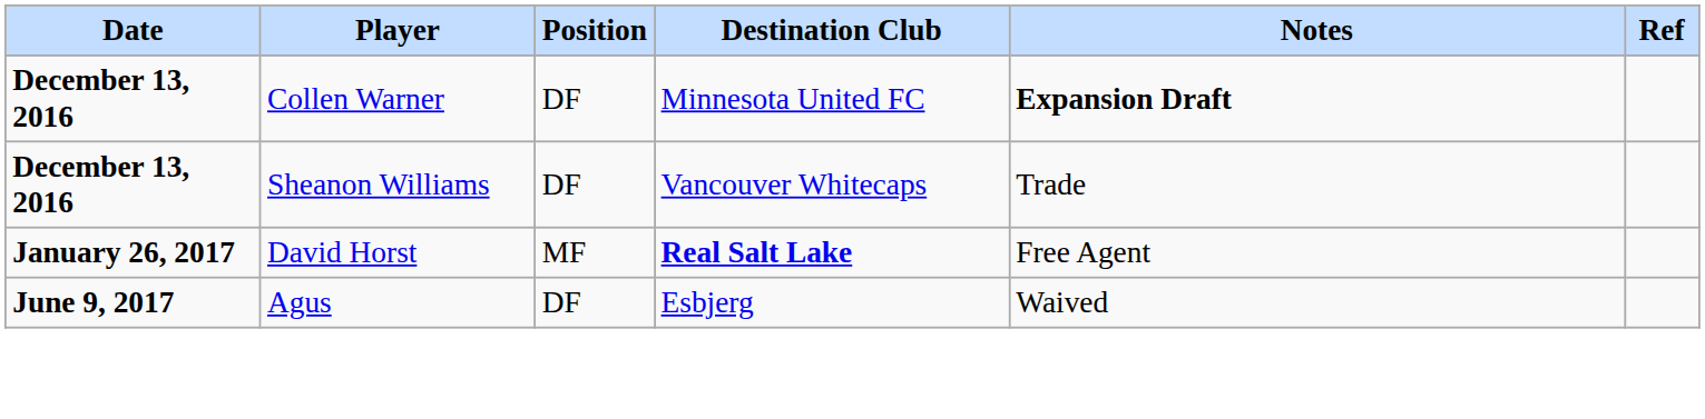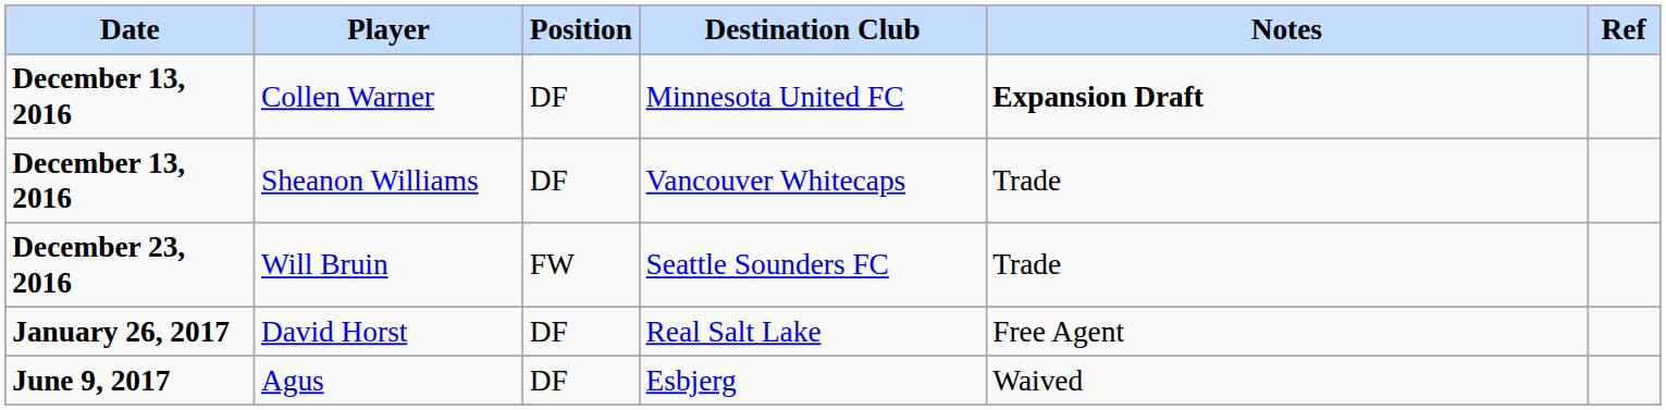+ row: December 23, 2016 | Will Bruin | FW | Seattle Sounders FC | Trade
David Horst | Position: MF -> DF
David Horst | Destination Club: bold -> normal
